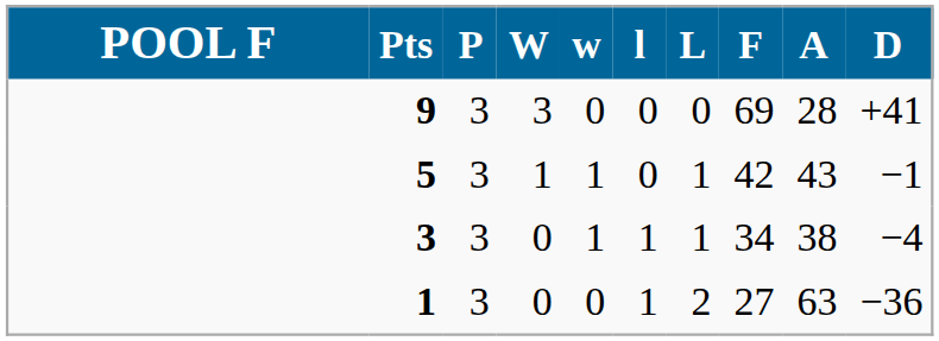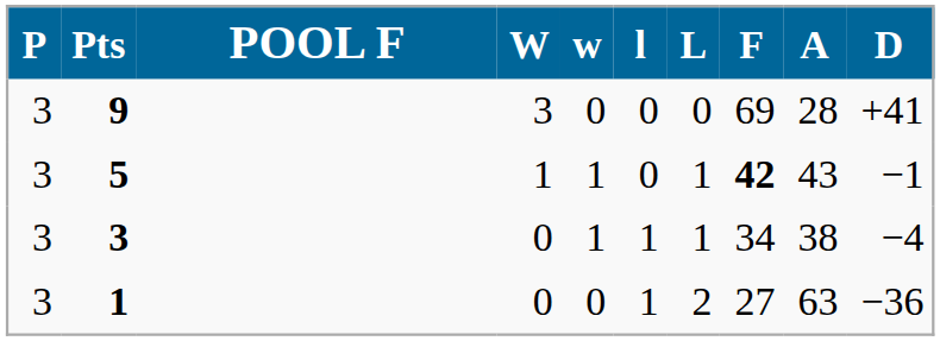columns swapped: POOL F <-> P
5 | F: normal -> bold
